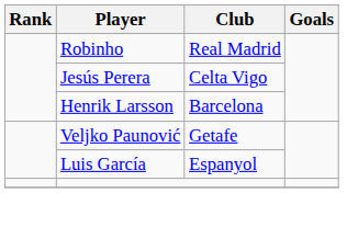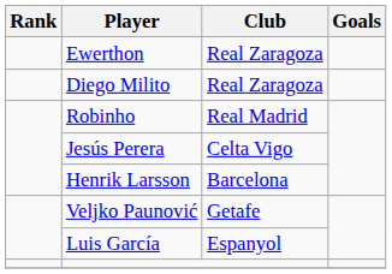+ row: Ewerthon | Real Zaragoza
+ row: Diego Milito | Real Zaragoza
